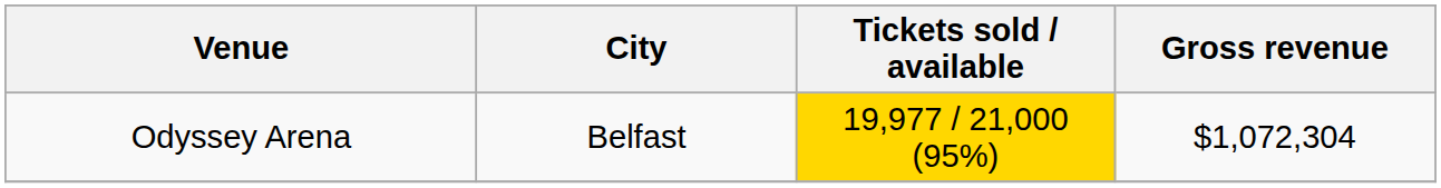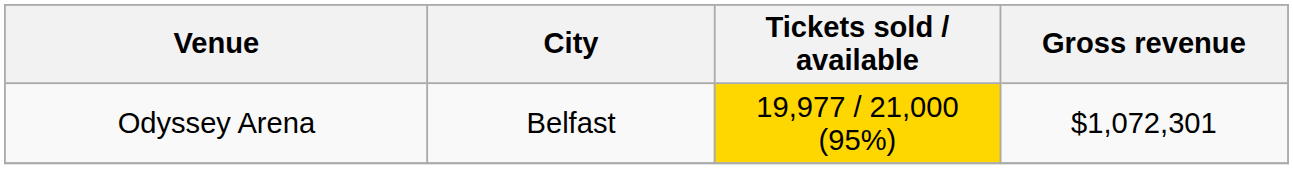Odyssey Arena | Gross revenue: $1,072,304 -> $1,072,301
